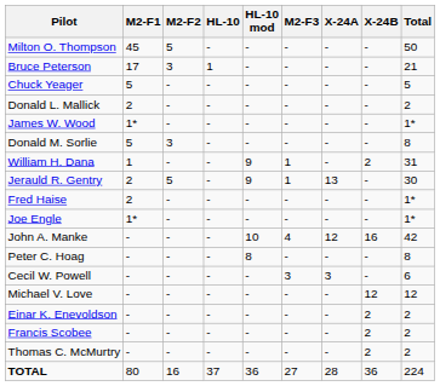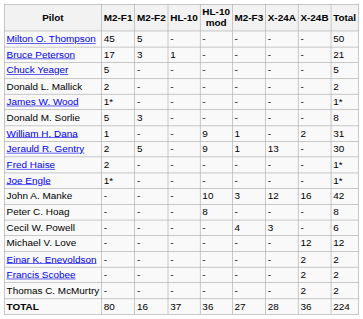John A. Manke | M2-F3: 4 -> 3
Cecil W. Powell | M2-F3: 3 -> 4
